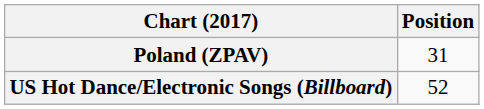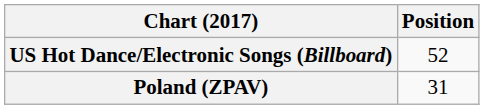rows swapped: Poland (ZPAV) <-> US Hot Dance/Electronic Songs (Billboard)
